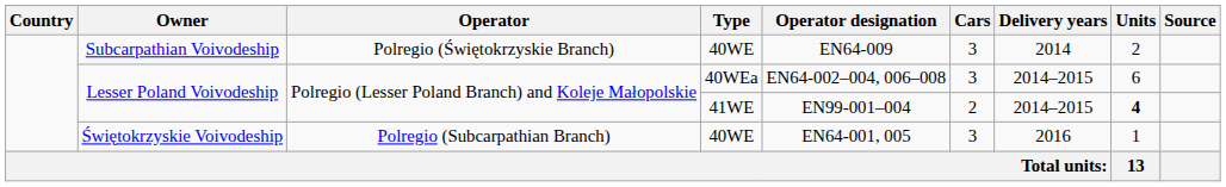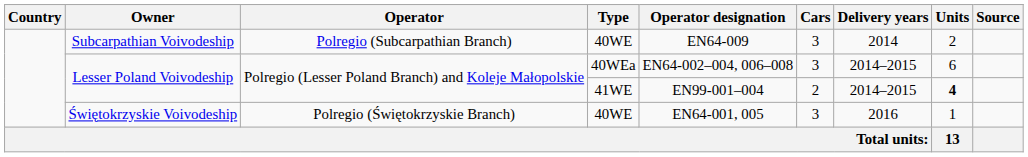Subcarpathian Voivodeship | Operator: Polregio (Świętokrzyskie Branch) -> Polregio (Subcarpathian Branch)
Świętokrzyskie Voivodeship | Operator: Polregio (Subcarpathian Branch) -> Polregio (Świętokrzyskie Branch)
